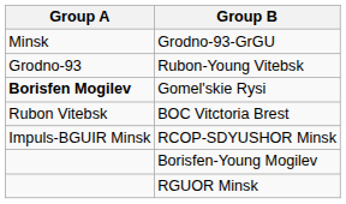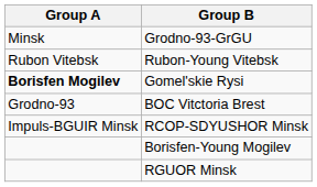Rubon-Young Vitebsk | Group A: Grodno-93 -> Rubon Vitebsk
BOC Vitctoria Brest | Group A: Rubon Vitebsk -> Grodno-93
